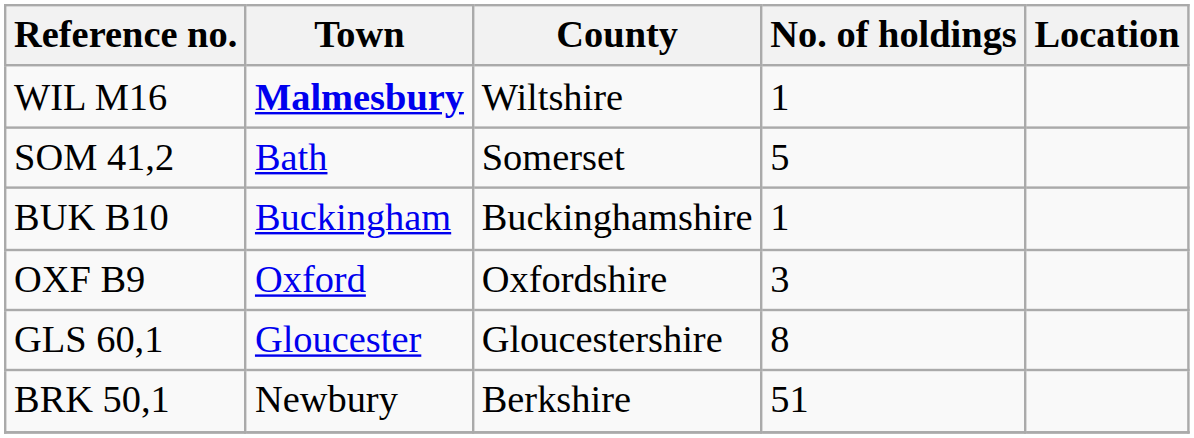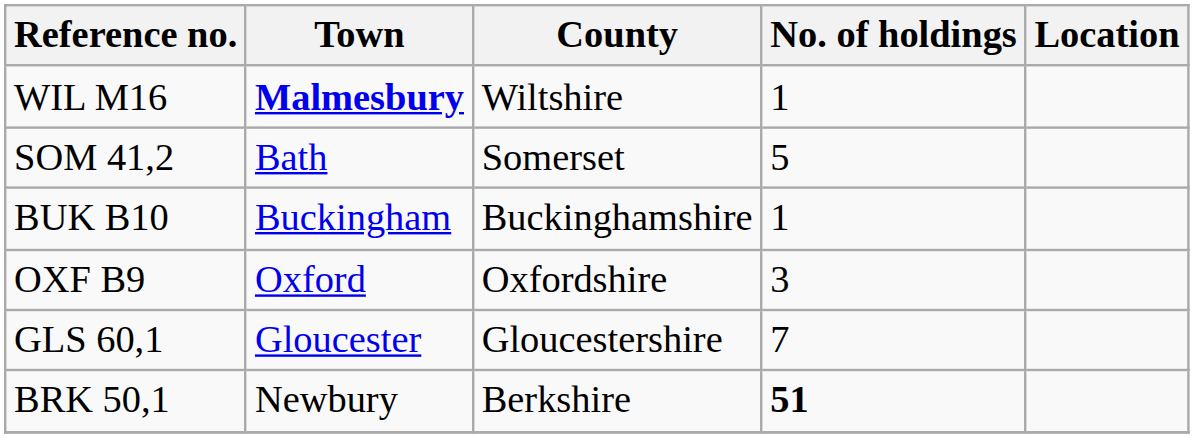GLS 60,1 | No. of holdings: 8 -> 7
BRK 50,1 | No. of holdings: normal -> bold
